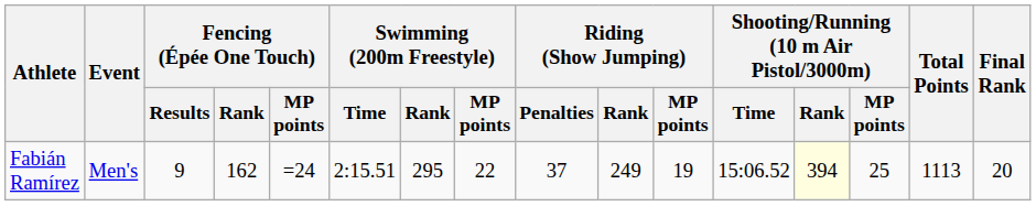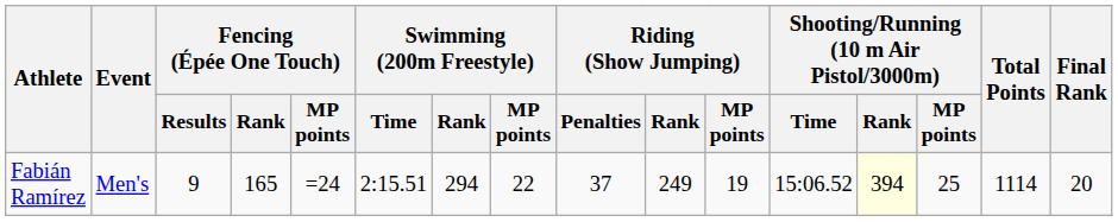Fabián Ramírez | Fencing (Épée One Touch) / Rank: 162 -> 165
Fabián Ramírez | Swimming (200m Freestyle) / Rank: 295 -> 294
Fabián Ramírez | Total Points: 1113 -> 1114
